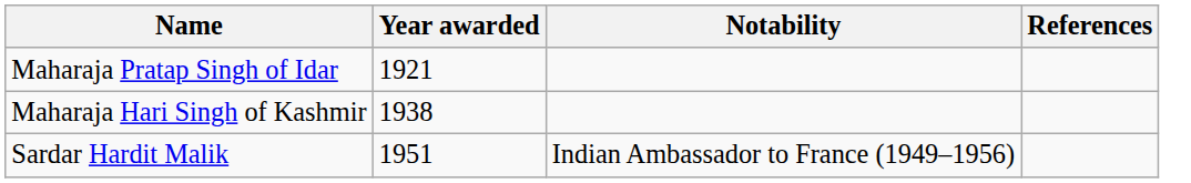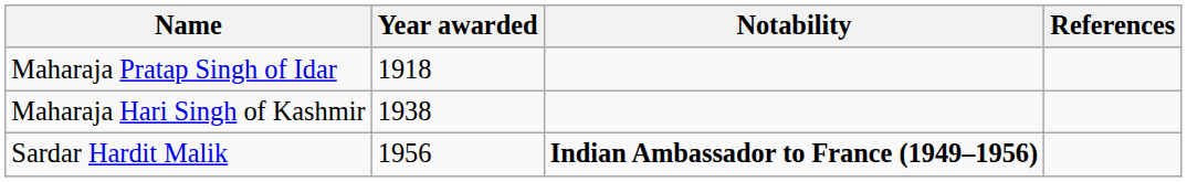Maharaja Pratap Singh of Idar | Year awarded: 1921 -> 1918
Sardar Hardit Malik | Year awarded: 1951 -> 1956
Sardar Hardit Malik | Notability: normal -> bold
